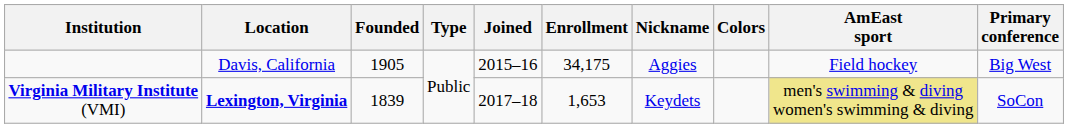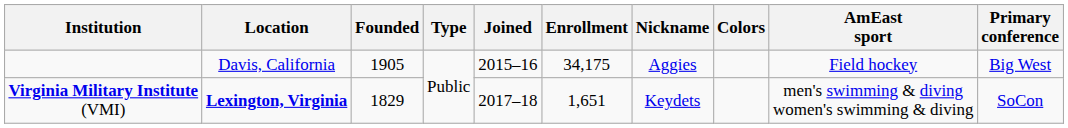Virginia Military Institute (VMI) | Founded: 1839 -> 1829
Virginia Military Institute (VMI) | Enrollment: 1,653 -> 1,651
Virginia Military Institute (VMI) | AmEast sport: khaki background -> no background
